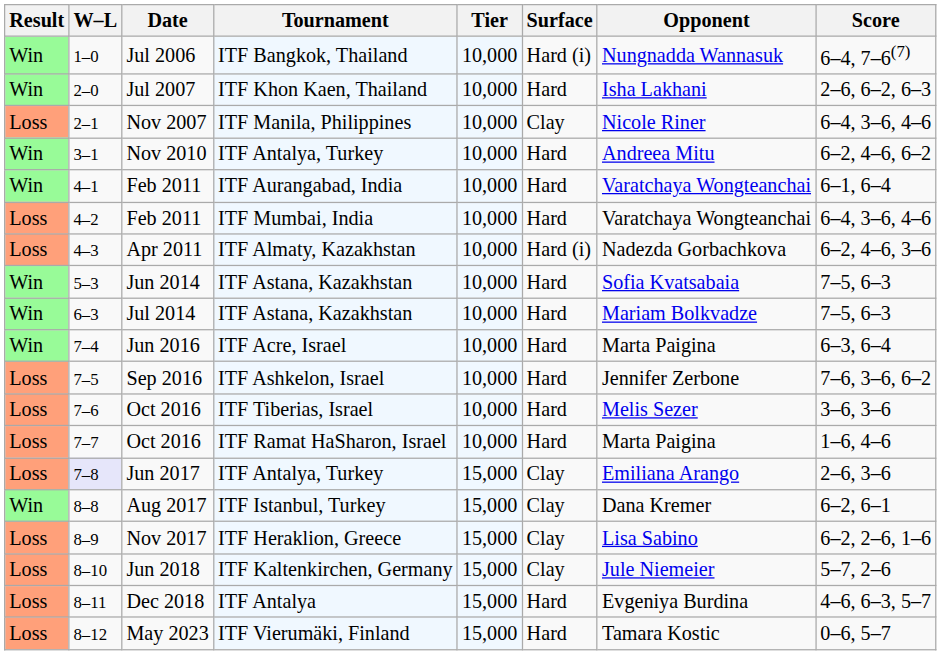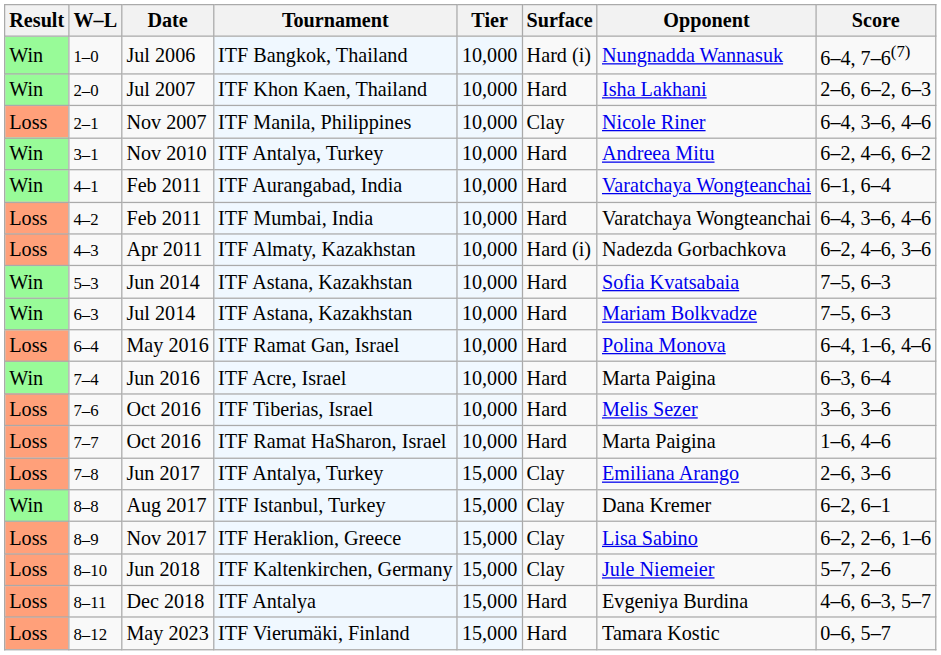+ row: Loss | 6–4 | May 2016 | ITF Ramat Gan, Israel | 10,000 | Hard | Polina Monova | 6–4, 1–6, 4–6
- row: Loss | 7–5 | Sep 2016 | ITF Ashkelon, Israel | 10,000 | Hard | Jennifer Zerbone | 7–6, 3–6, 6–2
Jun 2017 | W–L: lavender background -> no background
